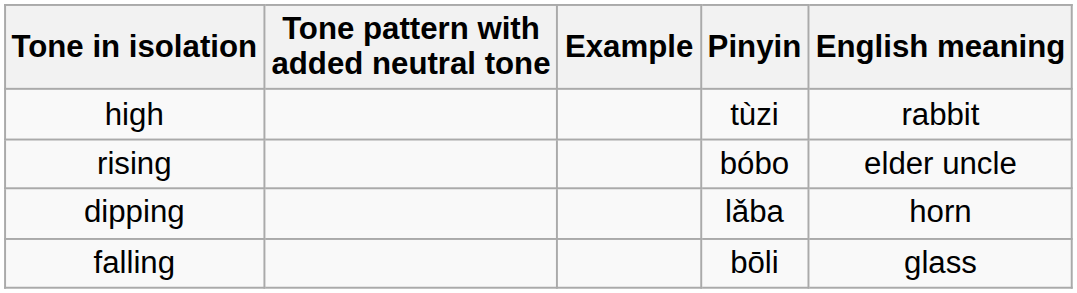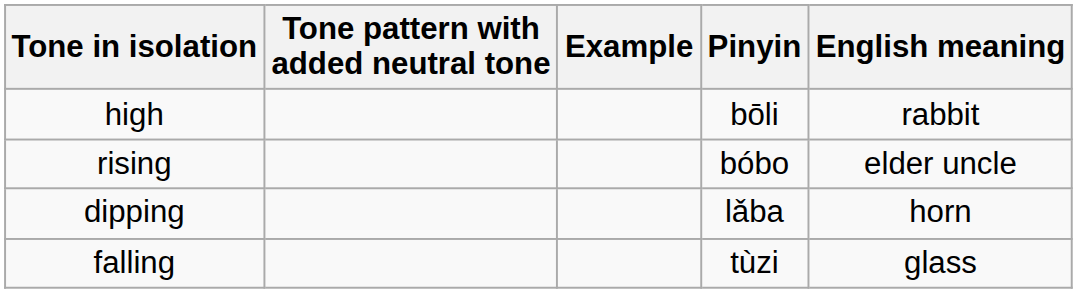high | Pinyin: tùzi -> bōli
falling | Pinyin: bōli -> tùzi
